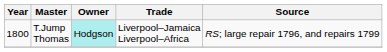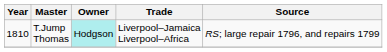T.Jump Thomas | Year: 1800 -> 1810
